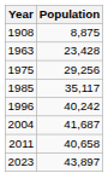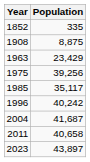+ row: 1852 | 335
1963 | Population: 23,428 -> 23,429
1975 | Population: 29,256 -> 39,256
